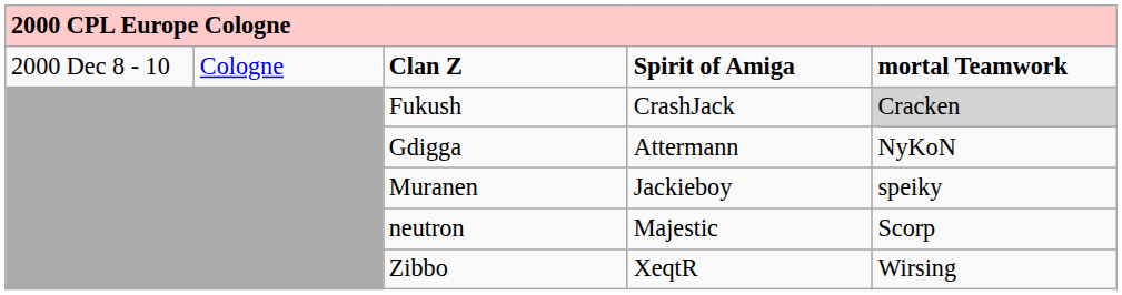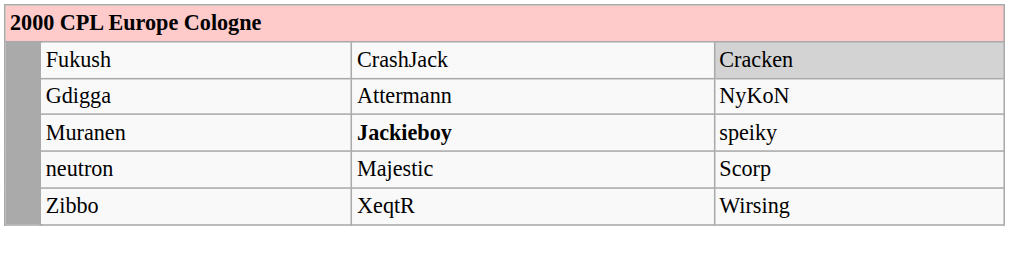- row: 2000 Dec 8 - 10 | Cologne | Clan Z | Spirit of Amiga | mortal Teamwork
Muranen | column 4: normal -> bold
